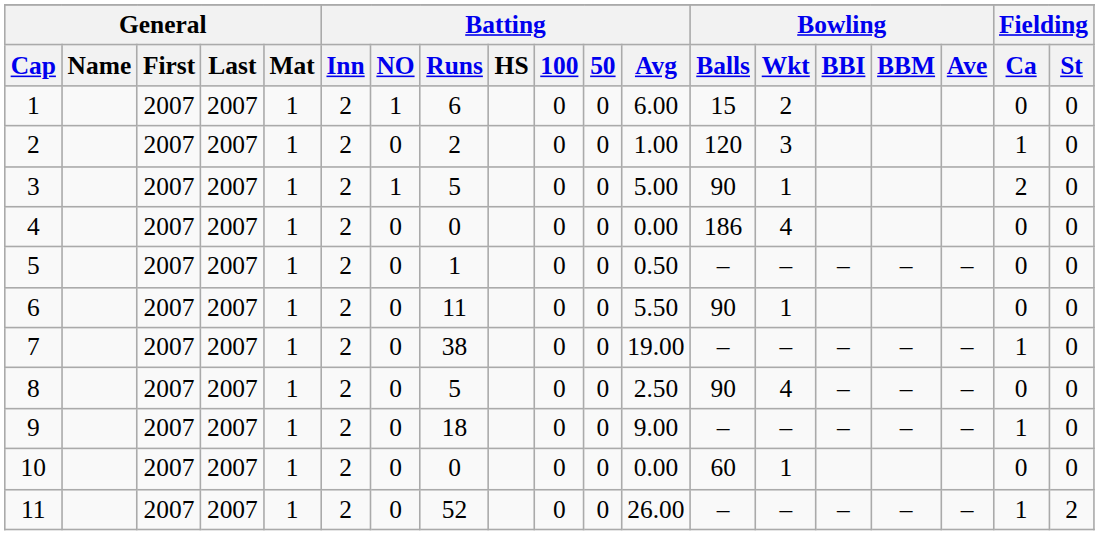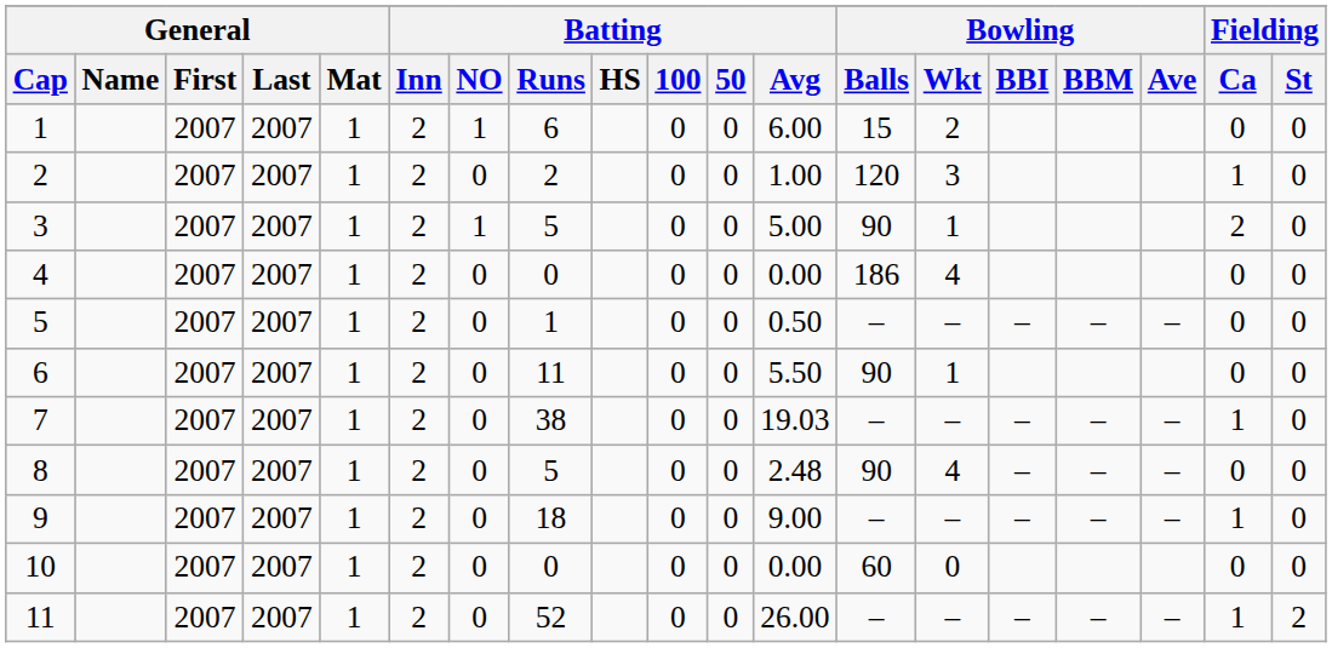7 | Batting / Avg: 19.00 -> 19.03
8 | Batting / Avg: 2.50 -> 2.48
10 | Bowling / Wkt: 1 -> 0
